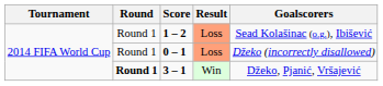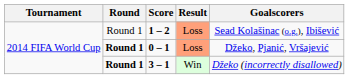0 – 1 | Round: normal -> bold
0 – 1 | Goalscorers: Džeko (incorrectly disallowed) -> Džeko, Pjanić, Vršajević
3 – 1 | Goalscorers: Džeko, Pjanić, Vršajević -> Džeko (incorrectly disallowed)
